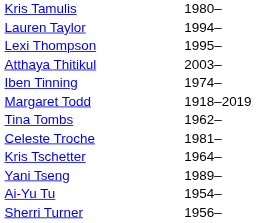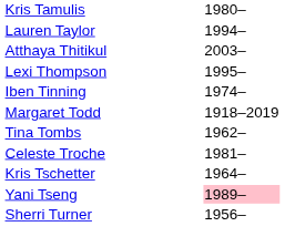rows swapped: Atthaya Thitikul <-> Lexi Thompson
Yani Tseng | column 2: no background -> pink background
- row: Ai-Yu Tu | 1954–
